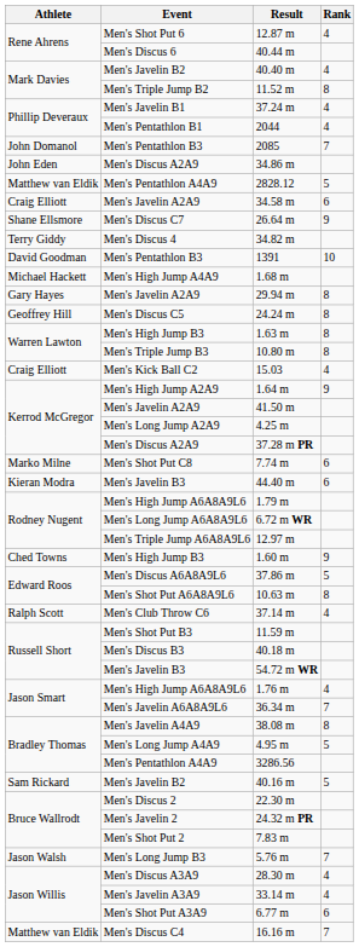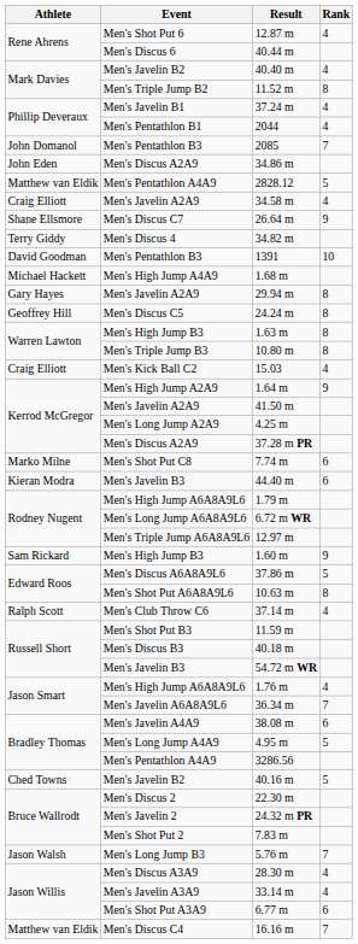34.58 m | Rank: 6 -> 4
1.60 m | Athlete: Ched Towns -> Sam Rickard
38.08 m | Rank: 8 -> 6
40.16 m | Athlete: Sam Rickard -> Ched Towns
